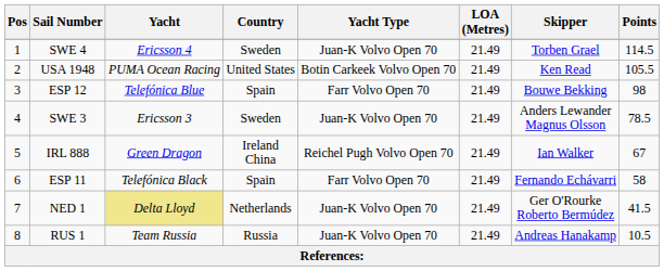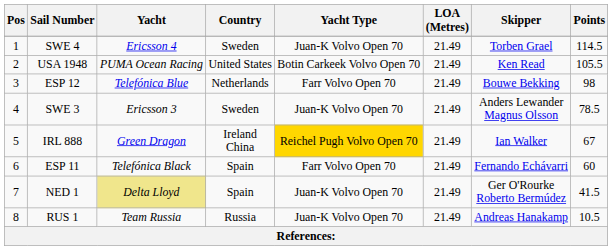ESP 12 | Country: Spain -> Netherlands
IRL 888 | Yacht Type: no background -> gold background
ESP 11 | Points: 58 -> 60
NED 1 | Country: Netherlands -> Spain
